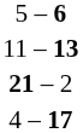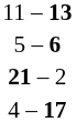rows swapped: 11 – 13 <-> 5 – 6
